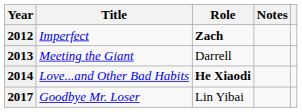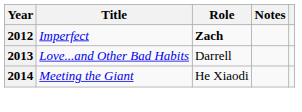2013 | Title: Meeting the Giant -> Love...and Other Bad Habits
2014 | Title: Love...and Other Bad Habits -> Meeting the Giant
2014 | Role: bold -> normal
- row: 2017 | Goodbye Mr. Loser | Lin Yibai
